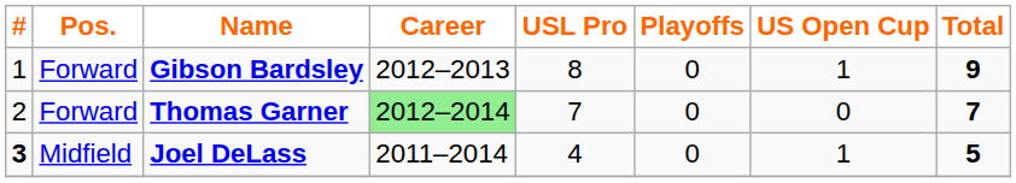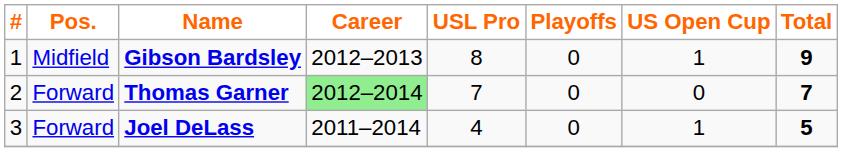Gibson Bardsley | Pos.: Forward -> Midfield
Joel DeLass | #: bold -> normal
Joel DeLass | Pos.: Midfield -> Forward
